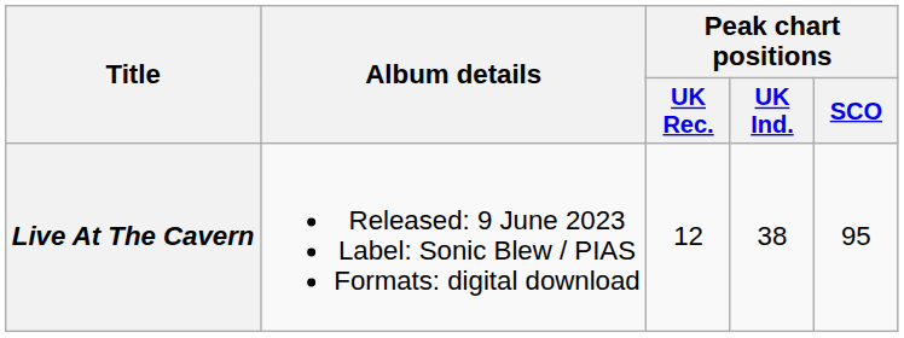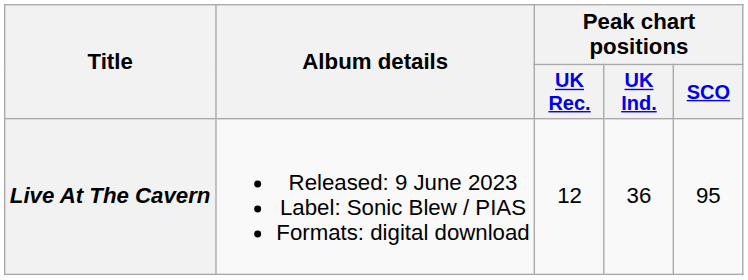Live At The Cavern | Peak chart positions / UK Ind.: 38 -> 36
